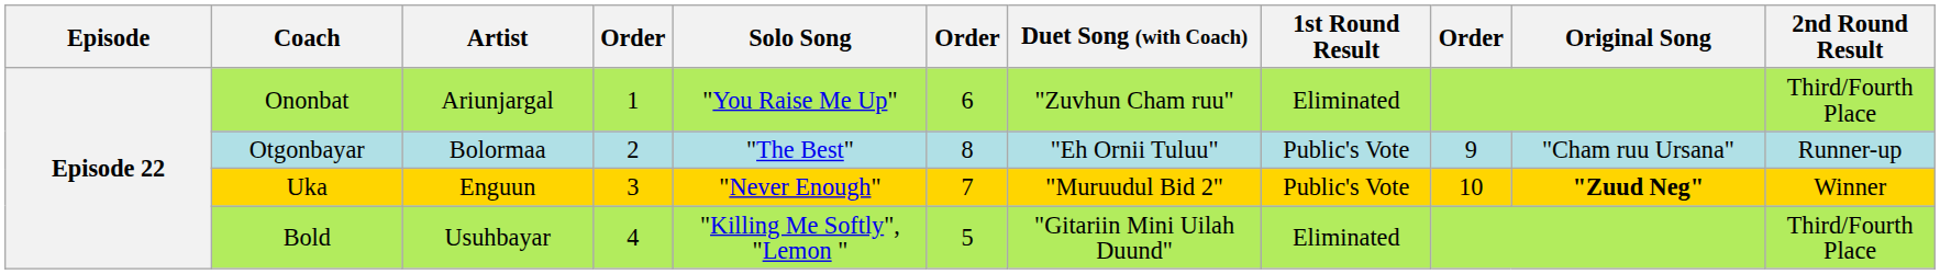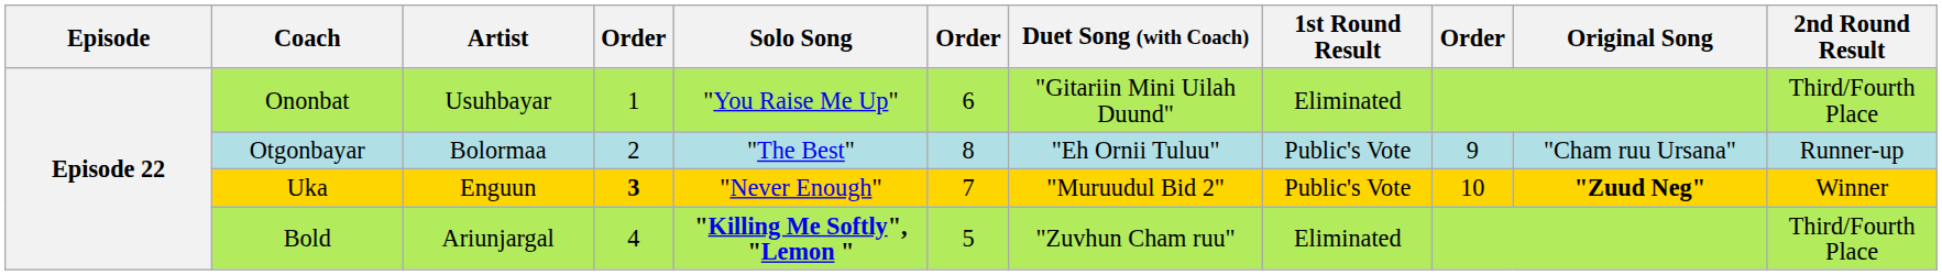Ononbat | Artist: Ariunjargal -> Usuhbayar
Ononbat | Duet Song (with Coach): "Zuvhun Cham ruu" -> "Gitariin Mini Uilah Duund"
Uka | column 4: normal -> bold
Bold | Artist: Usuhbayar -> Ariunjargal
Bold | Solo Song: normal -> bold
Bold | Duet Song (with Coach): "Gitariin Mini Uilah Duund" -> "Zuvhun Cham ruu"
